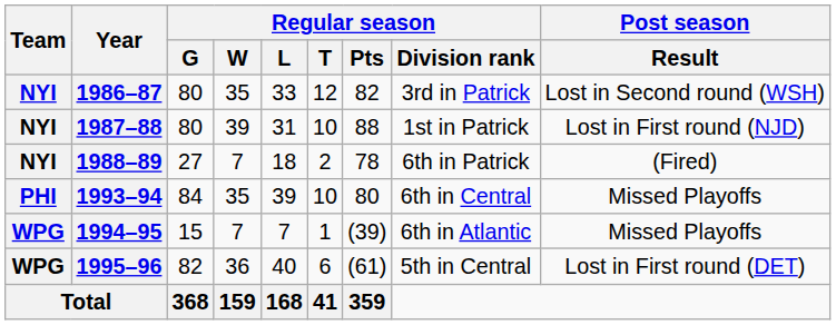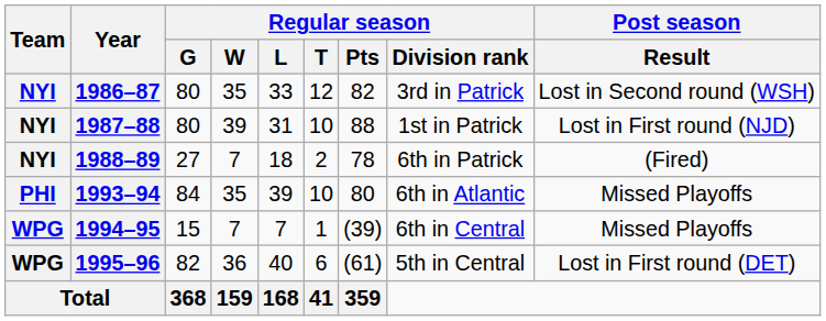1993–94 | Regular season / Division rank: 6th in Central -> 6th in Atlantic
1994–95 | Regular season / Division rank: 6th in Atlantic -> 6th in Central
